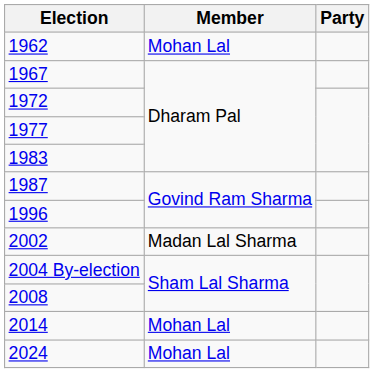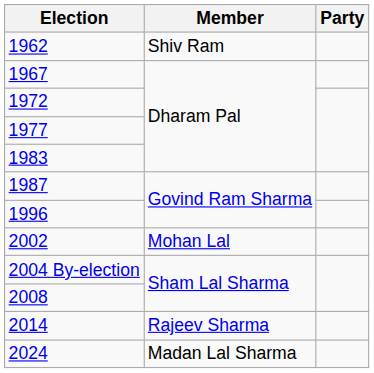1962 | Member: Mohan Lal -> Shiv Ram
2002 | Member: Madan Lal Sharma -> Mohan Lal
2014 | Member: Mohan Lal -> Rajeev Sharma
2024 | Member: Mohan Lal -> Madan Lal Sharma
